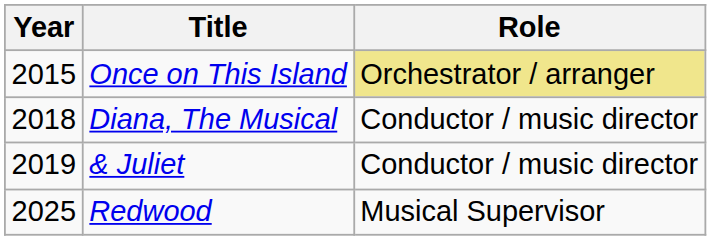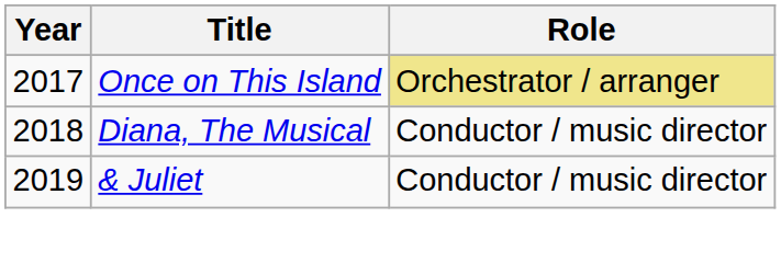Once on This Island | Year: 2015 -> 2017
- row: 2025 | Redwood | Musical Supervisor
